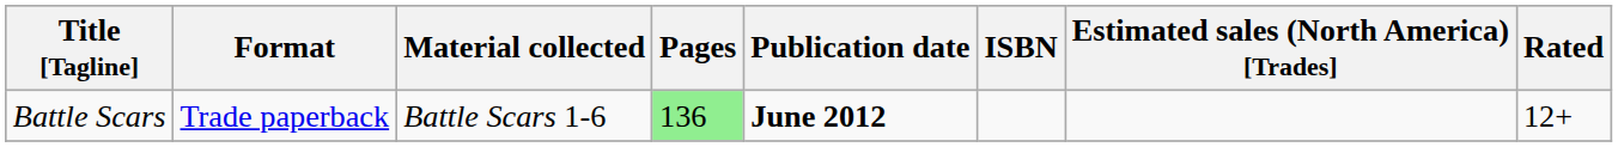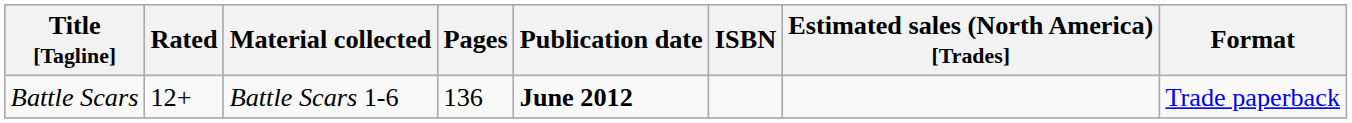columns swapped: Format <-> Rated
Battle Scars | Pages: lightgreen background -> no background
